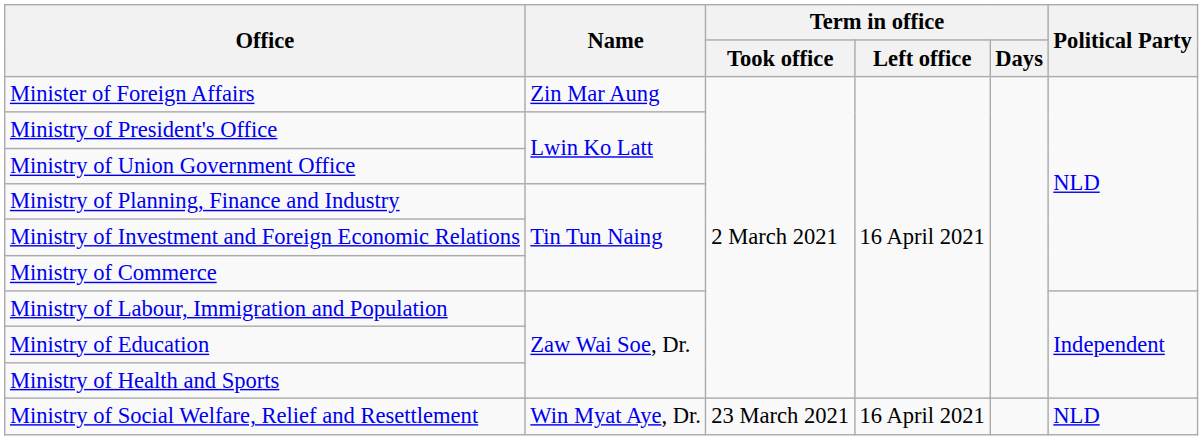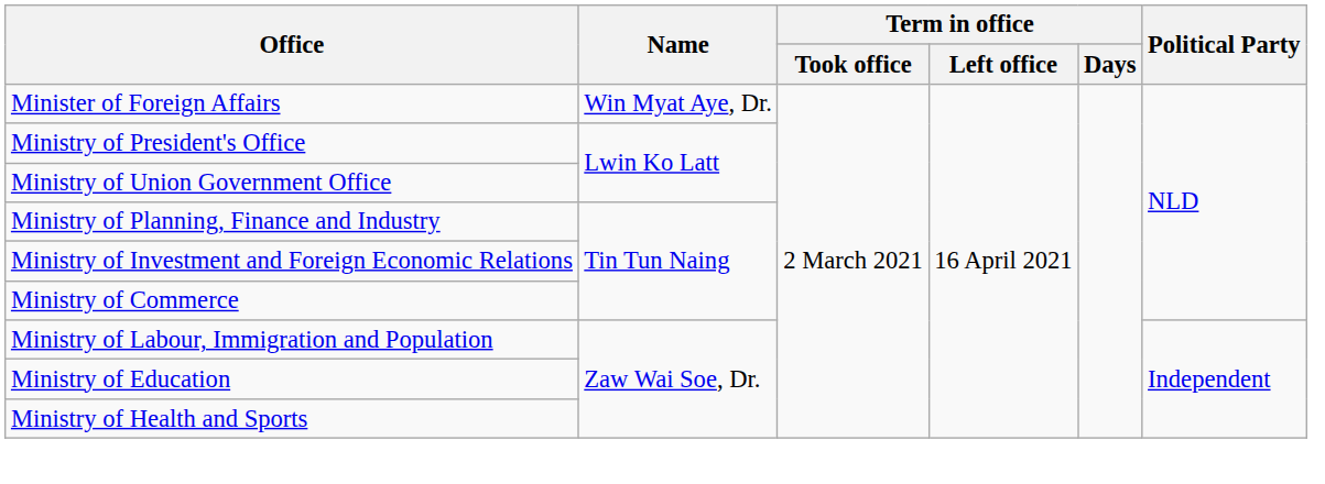Minister of Foreign Affairs | Name: Zin Mar Aung -> Win Myat Aye, Dr.
- row: Ministry of Social Welfare, Relief and Resettlement | Win Myat Aye, Dr. | 23 March 2021 | 16 April 2021 | NLD
